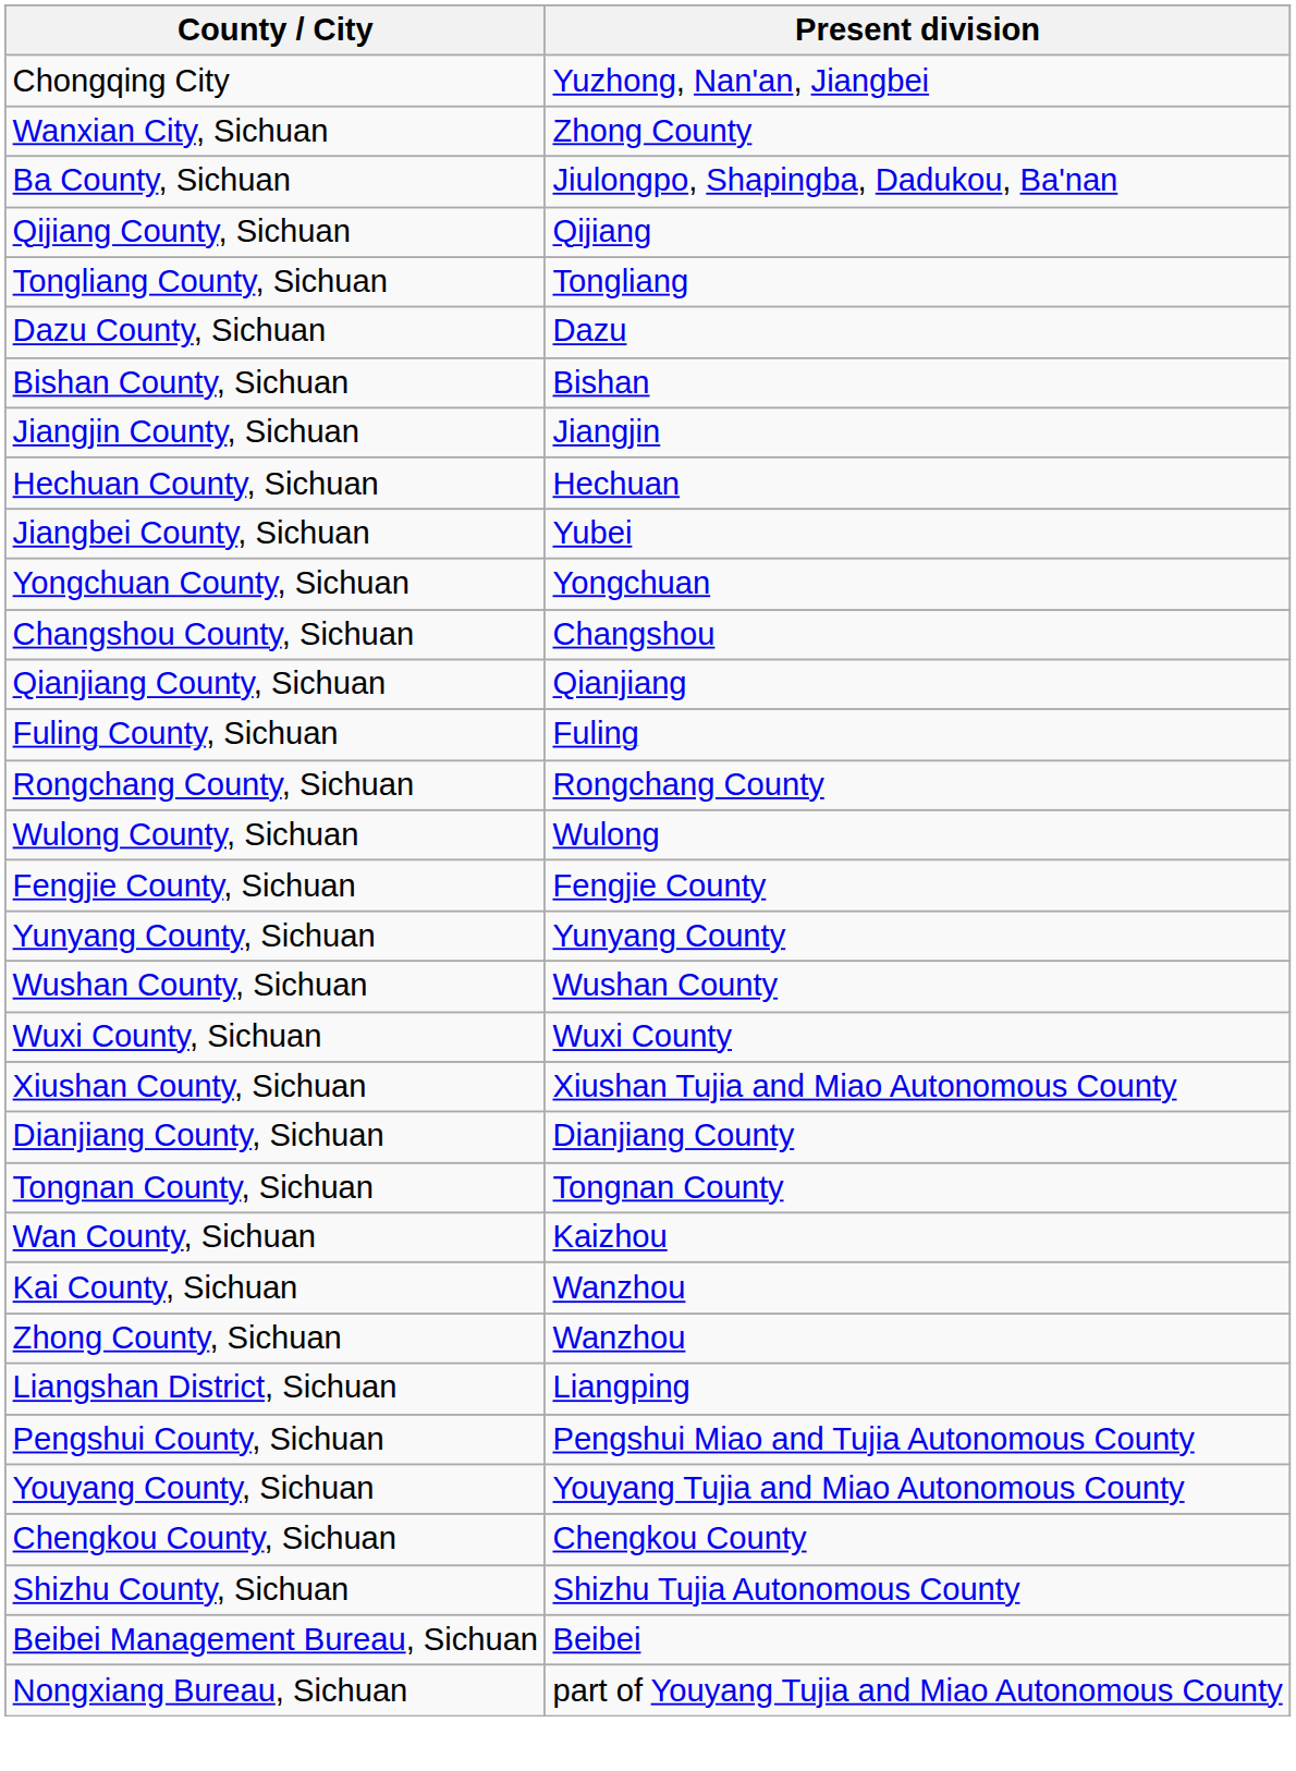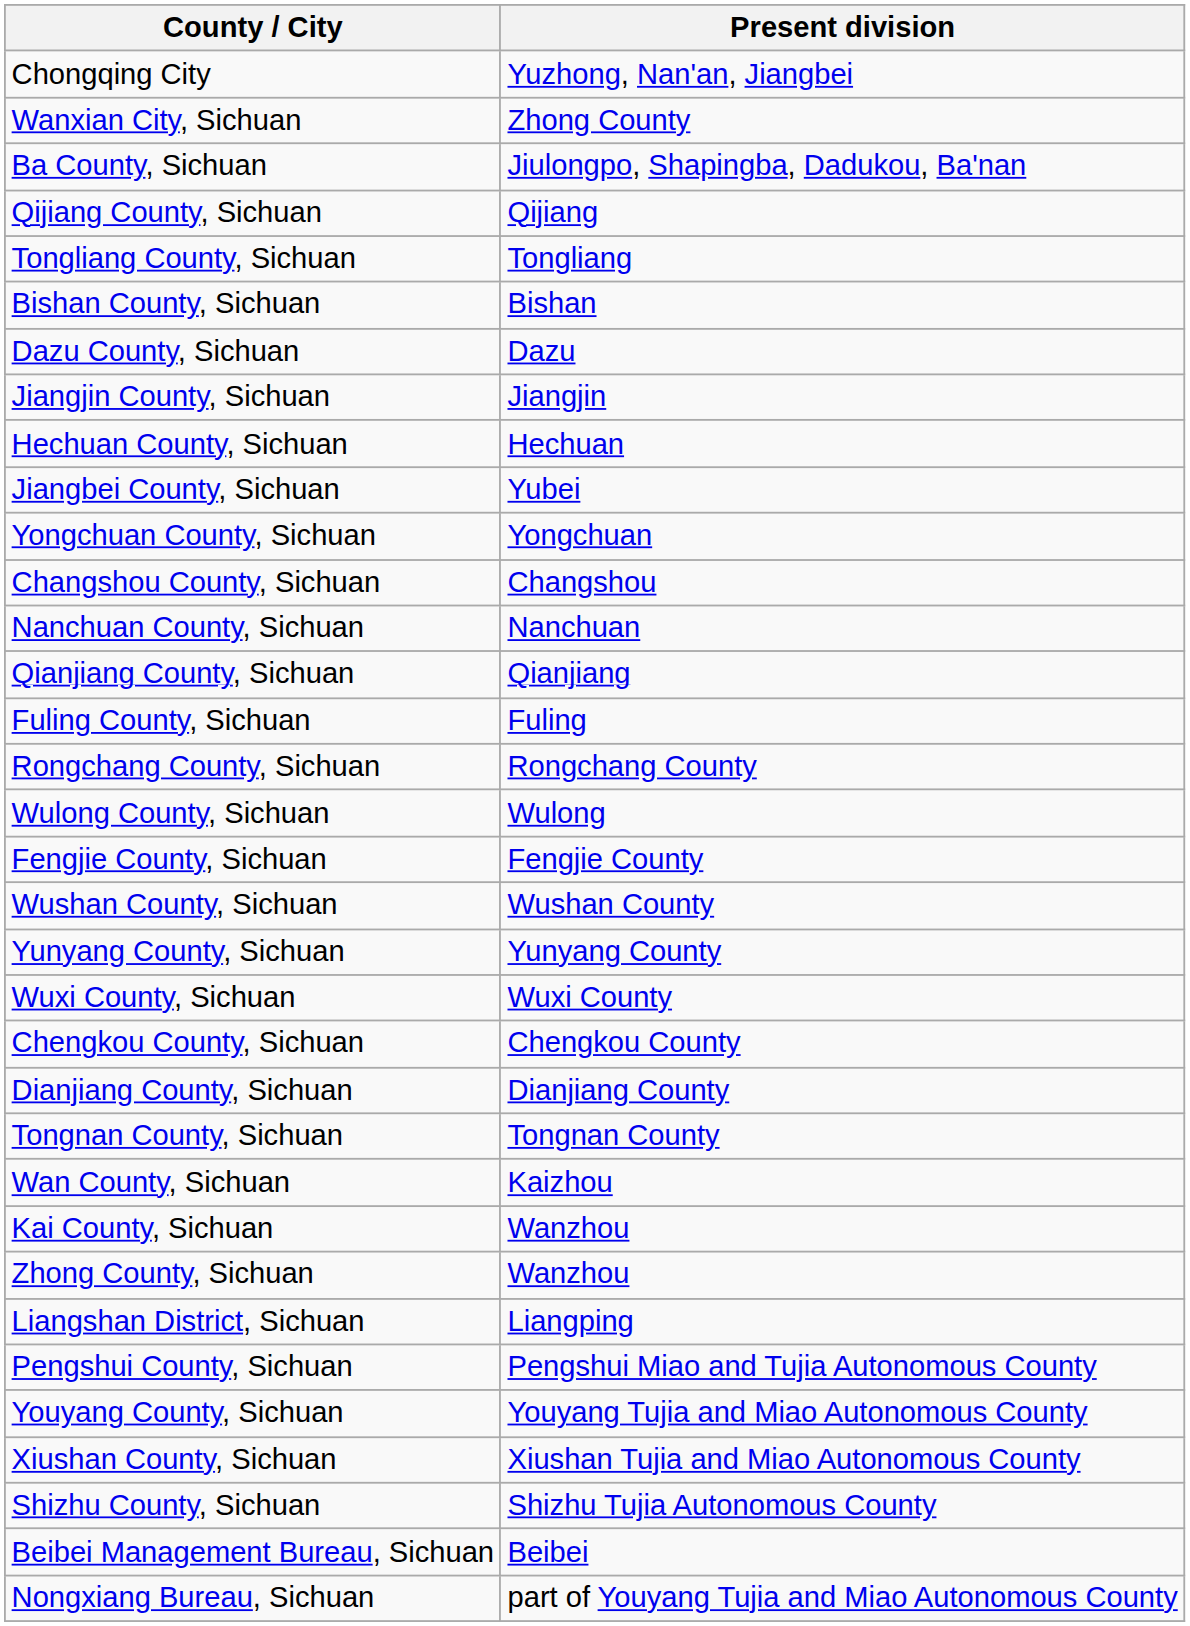rows swapped: Dazu County, Sichuan <-> Bishan County, Sichuan
+ row: Nanchuan County, Sichuan | Nanchuan
rows swapped: Wushan County, Sichuan <-> Yunyang County, Sichuan
rows swapped: Chengkou County, Sichuan <-> Xiushan County, Sichuan
